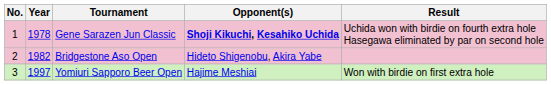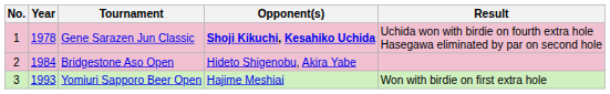Bridgestone Aso Open | Year: 1982 -> 1984
Yomiuri Sapporo Beer Open | Year: 1997 -> 1993
